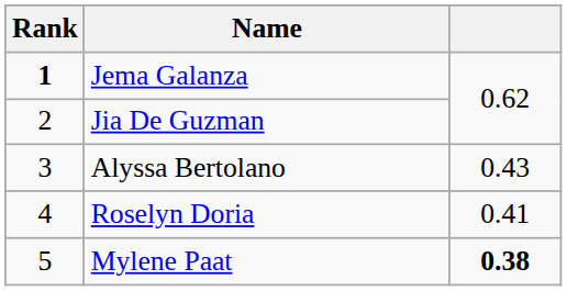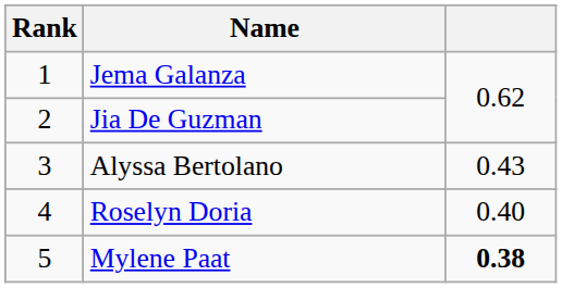Jema Galanza | Rank: bold -> normal
Roselyn Doria | column 3: 0.41 -> 0.40
